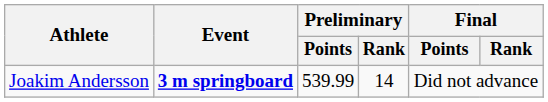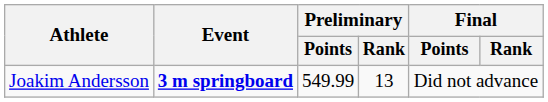Joakim Andersson | Preliminary / Points: 539.99 -> 549.99
Joakim Andersson | Preliminary / Rank: 14 -> 13
